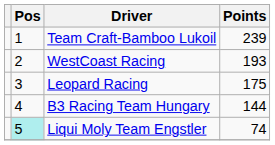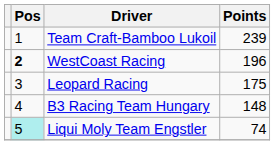WestCoast Racing | Pos: normal -> bold
WestCoast Racing | Points: 193 -> 196
B3 Racing Team Hungary | Points: 144 -> 148
